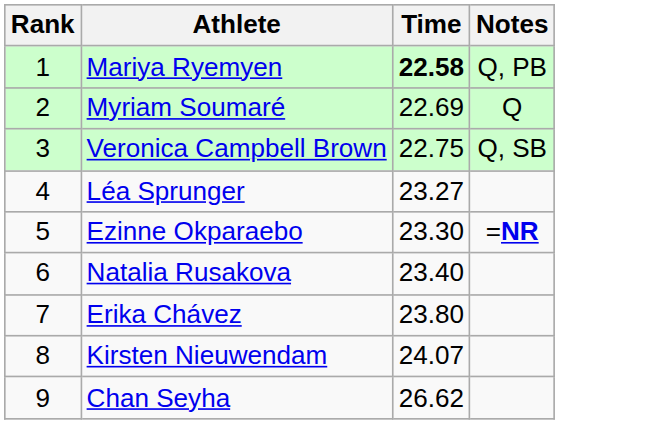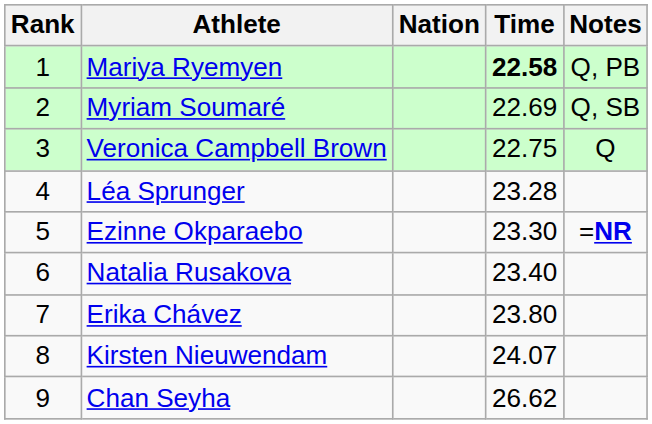+ column: Nation
Myriam Soumaré | Notes: Q -> Q, SB
Veronica Campbell Brown | Notes: Q, SB -> Q
Léa Sprunger | Time: 23.27 -> 23.28
